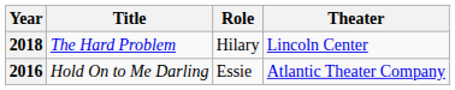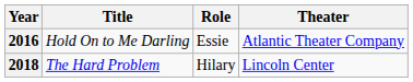rows swapped: 2016 <-> 2018
